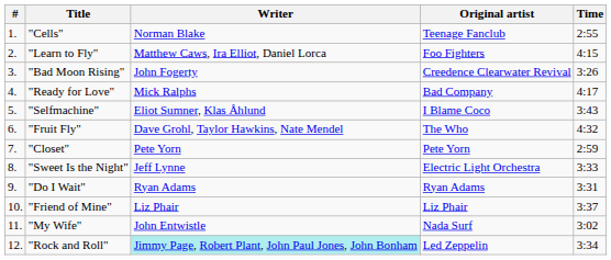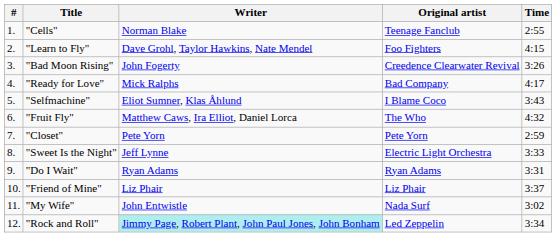"Learn to Fly" | Writer: Matthew Caws, Ira Elliot, Daniel Lorca -> Dave Grohl, Taylor Hawkins, Nate Mendel
"Fruit Fly" | Writer: Dave Grohl, Taylor Hawkins, Nate Mendel -> Matthew Caws, Ira Elliot, Daniel Lorca
